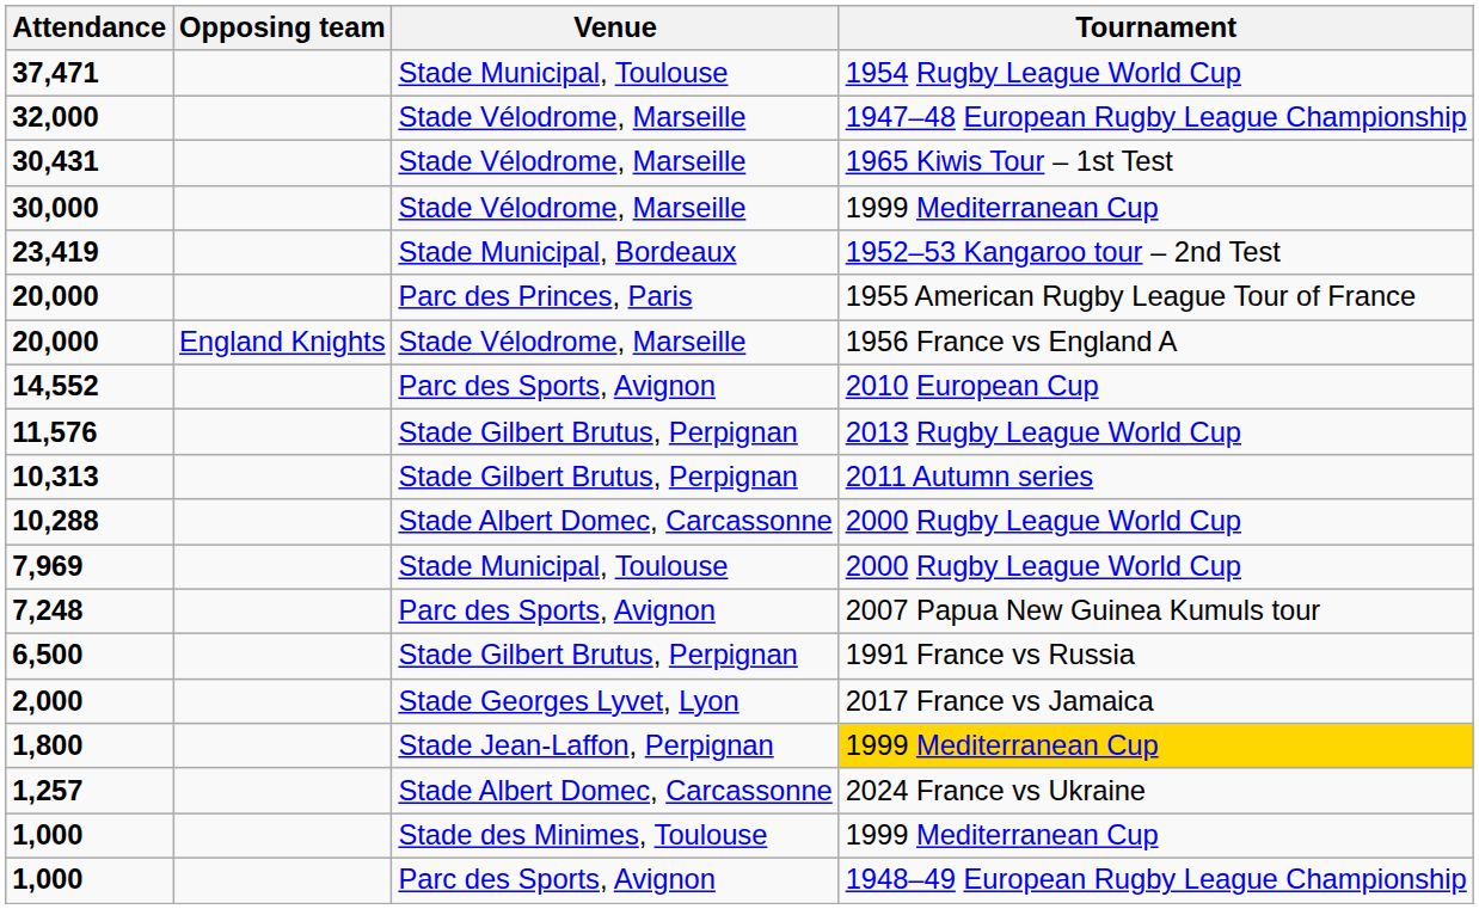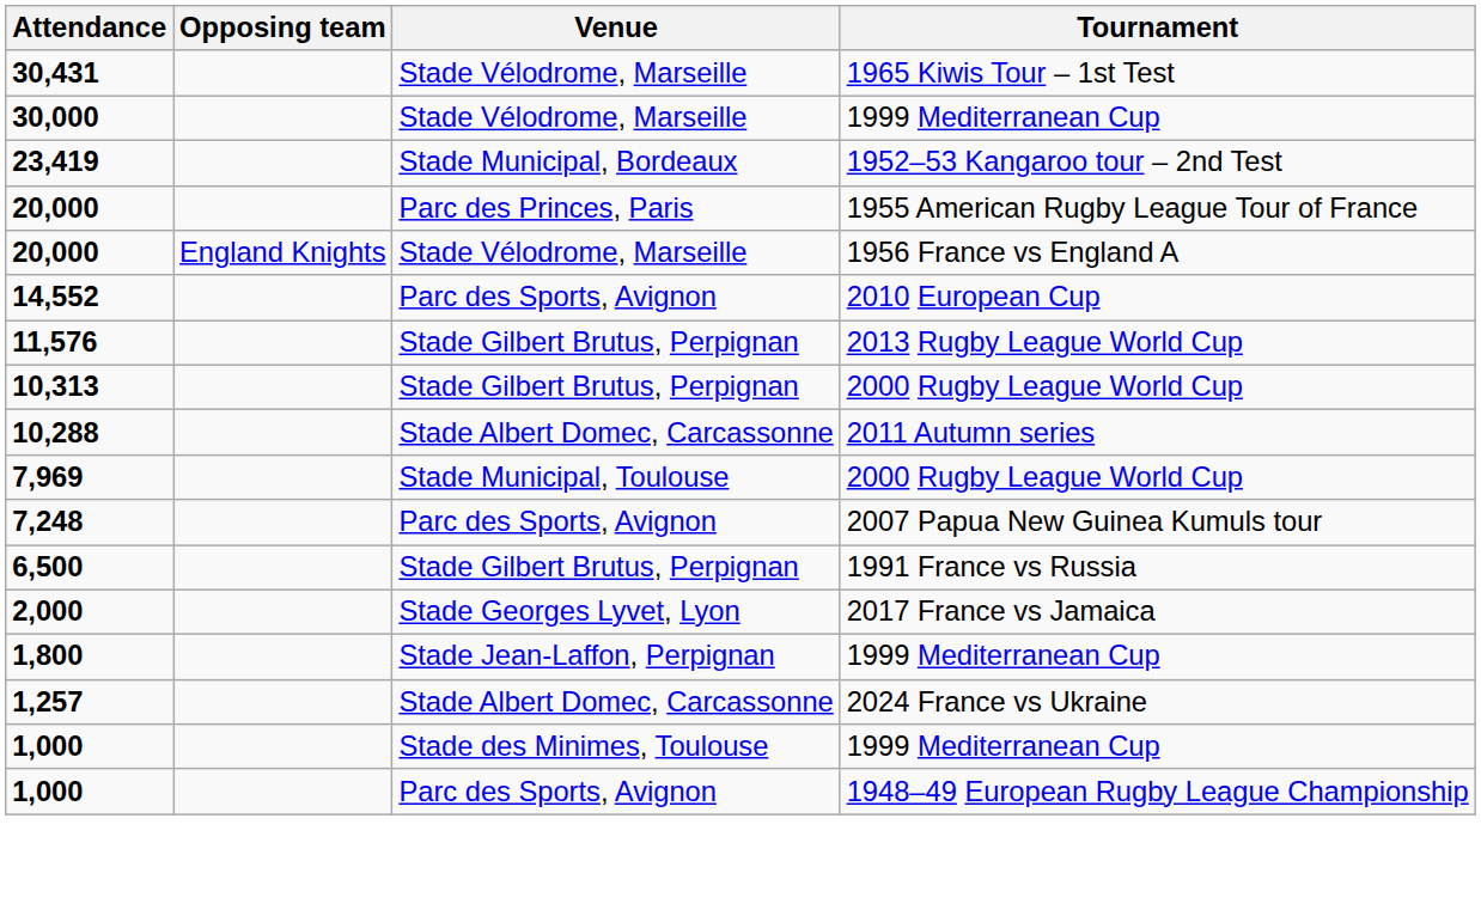- row: 37,471 | Stade Municipal, Toulouse | 1954 Rugby League World Cup
- row: 32,000 | Stade Vélodrome, Marseille | 1947–48 European Rugby League Championship
10,313 | Tournament: 2011 Autumn series -> 2000 Rugby League World Cup
10,288 | Tournament: 2000 Rugby League World Cup -> 2011 Autumn series
1,800 | Tournament: gold background -> no background
